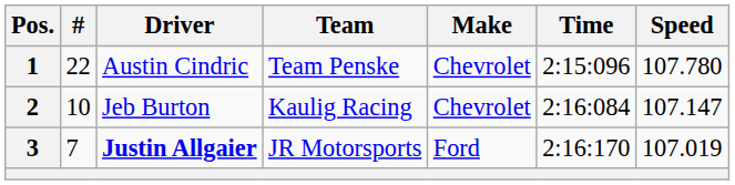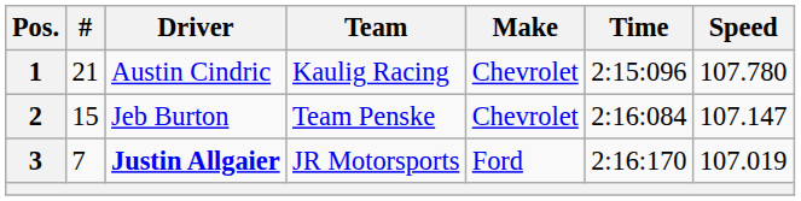1 | #: 22 -> 21
1 | Team: Team Penske -> Kaulig Racing
2 | #: 10 -> 15
2 | Team: Kaulig Racing -> Team Penske
